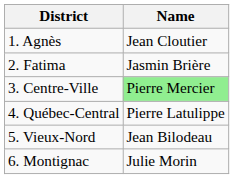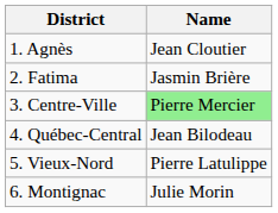4. Québec-Central | Name: Pierre Latulippe -> Jean Bilodeau
5. Vieux-Nord | Name: Jean Bilodeau -> Pierre Latulippe
